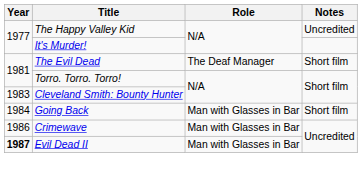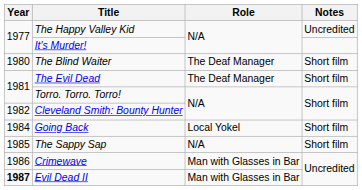+ row: 1980 | The Blind Waiter | The Deaf Manager | Short film
Cleveland Smith: Bounty Hunter | Year: 1983 -> 1982
Going Back | Role: Man with Glasses in Bar -> Local Yokel
+ row: 1985 | The Sappy Sap | N/A | Short film
